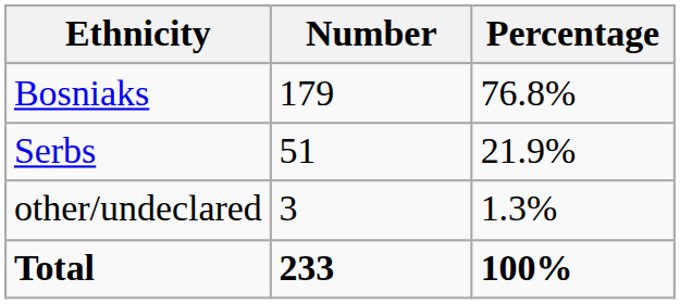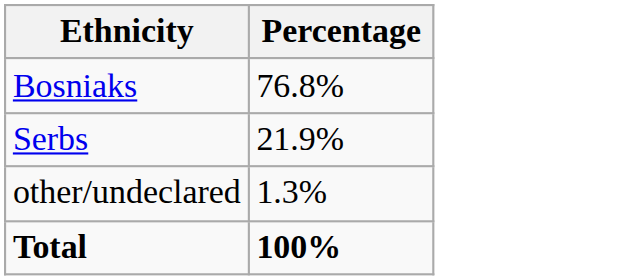- column: Number | 179 | 51 | 3 | 233
